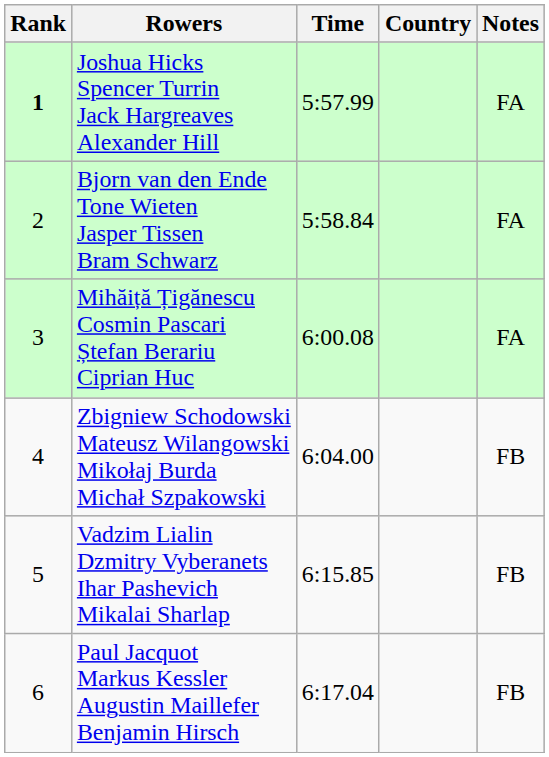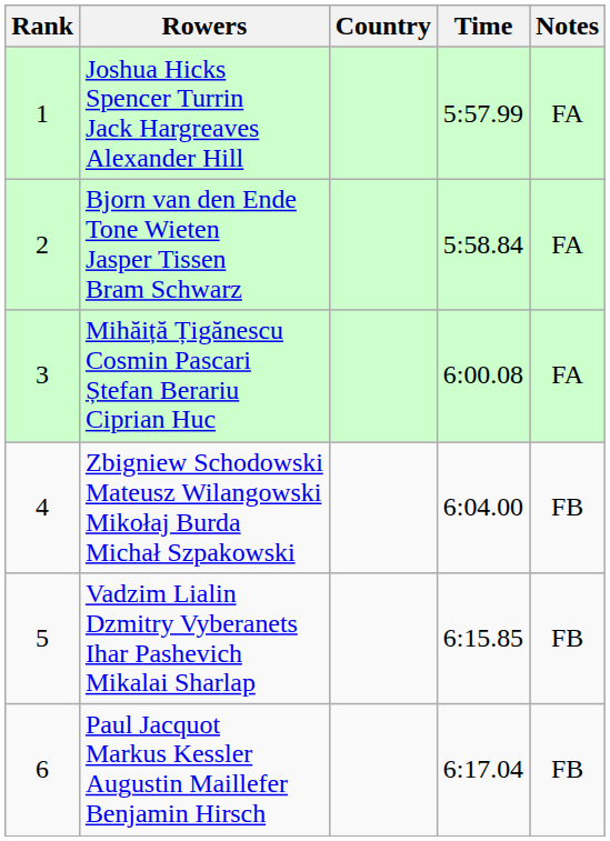columns swapped: Country <-> Time
Joshua Hicks Spencer Turrin Jack Hargreaves Alexander Hill | Rank: bold -> normal
